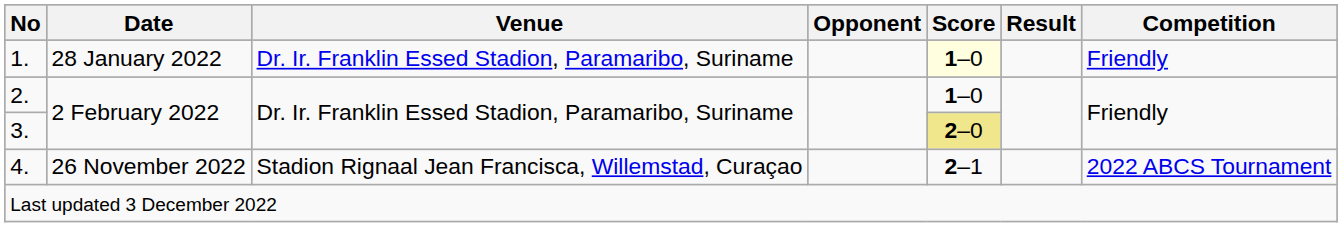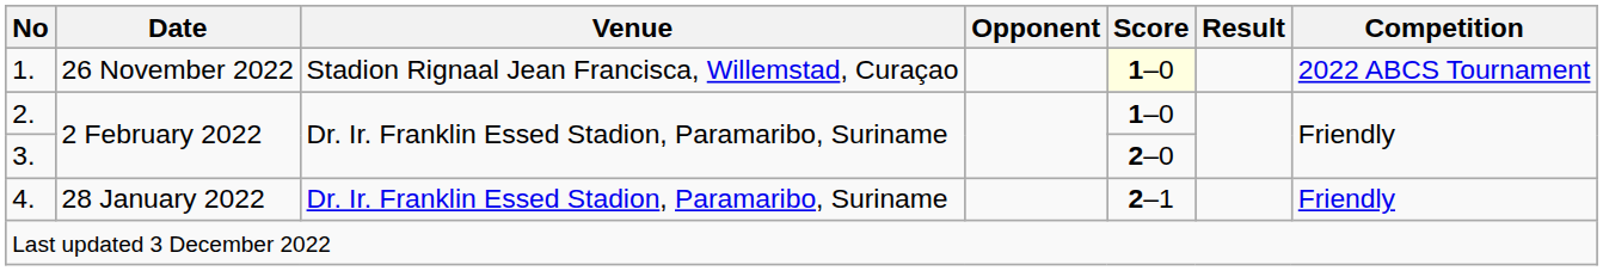1. | Date: 28 January 2022 -> 26 November 2022
1. | Venue: Dr. Ir. Franklin Essed Stadion, Paramaribo, Suriname -> Stadion Rignaal Jean Francisca, Willemstad, Curaçao
1. | Competition: Friendly -> 2022 ABCS Tournament
3. | Score: khaki background -> no background
4. | Date: 26 November 2022 -> 28 January 2022
4. | Venue: Stadion Rignaal Jean Francisca, Willemstad, Curaçao -> Dr. Ir. Franklin Essed Stadion, Paramaribo, Suriname
4. | Competition: 2022 ABCS Tournament -> Friendly
